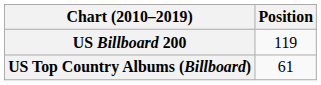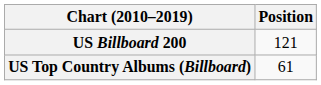US Billboard 200 | Position: 119 -> 121
